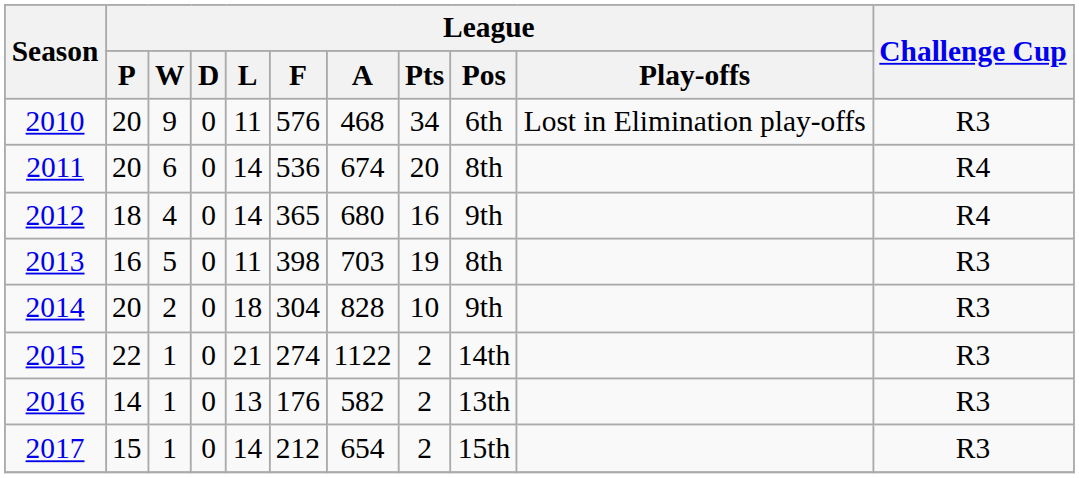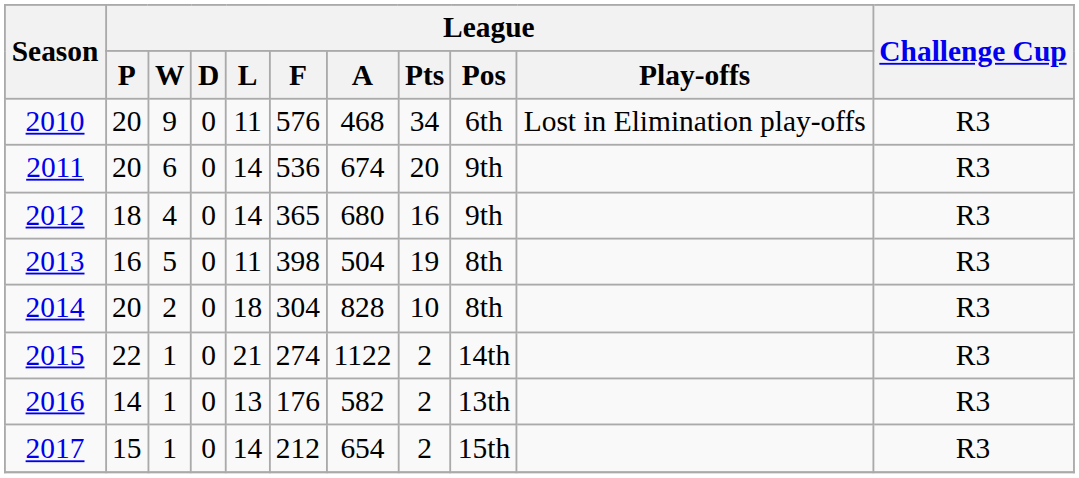2011 | League / Pos: 8th -> 9th
2011 | Challenge Cup: R4 -> R3
2012 | Challenge Cup: R4 -> R3
2013 | League / A: 703 -> 504
2014 | League / Pos: 9th -> 8th
